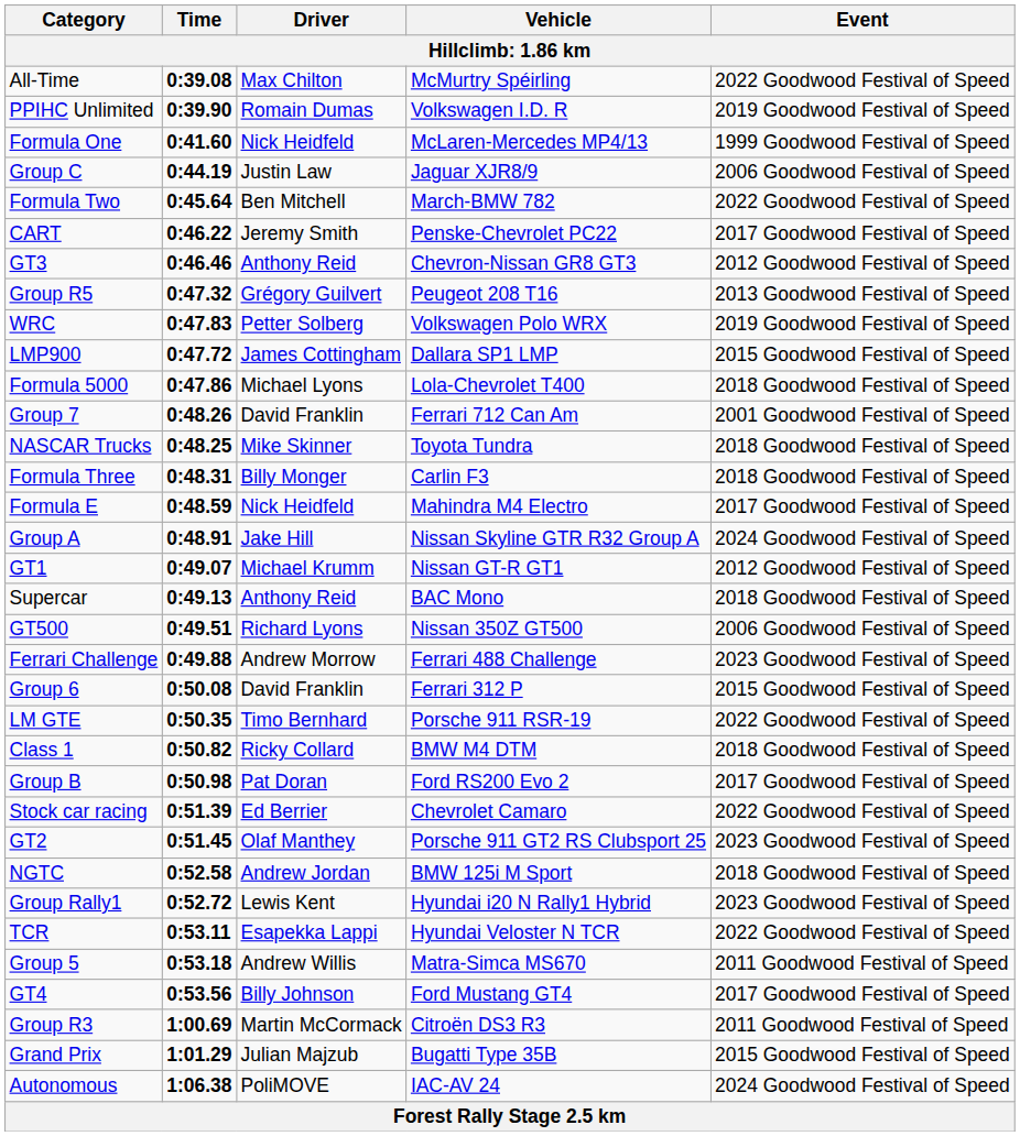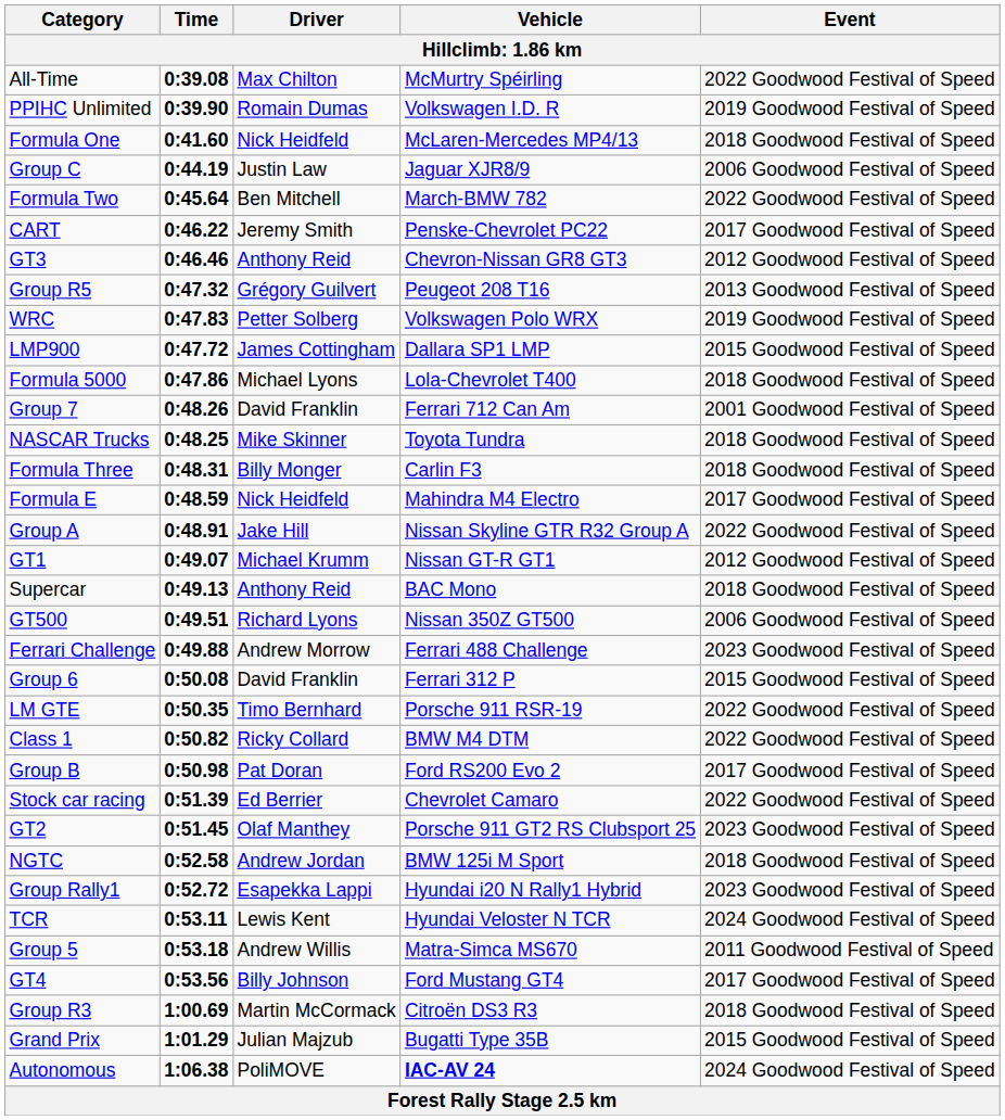Formula One | Event: 1999 Goodwood Festival of Speed -> 2018 Goodwood Festival of Speed
Group A | Event: 2024 Goodwood Festival of Speed -> 2022 Goodwood Festival of Speed
Class 1 | Event: 2018 Goodwood Festival of Speed -> 2022 Goodwood Festival of Speed
Group Rally1 | Driver: Lewis Kent -> Esapekka Lappi
TCR | Driver: Esapekka Lappi -> Lewis Kent
TCR | Event: 2022 Goodwood Festival of Speed -> 2024 Goodwood Festival of Speed
Group R3 | Event: 2011 Goodwood Festival of Speed -> 2018 Goodwood Festival of Speed
Autonomous | Vehicle: normal -> bold
